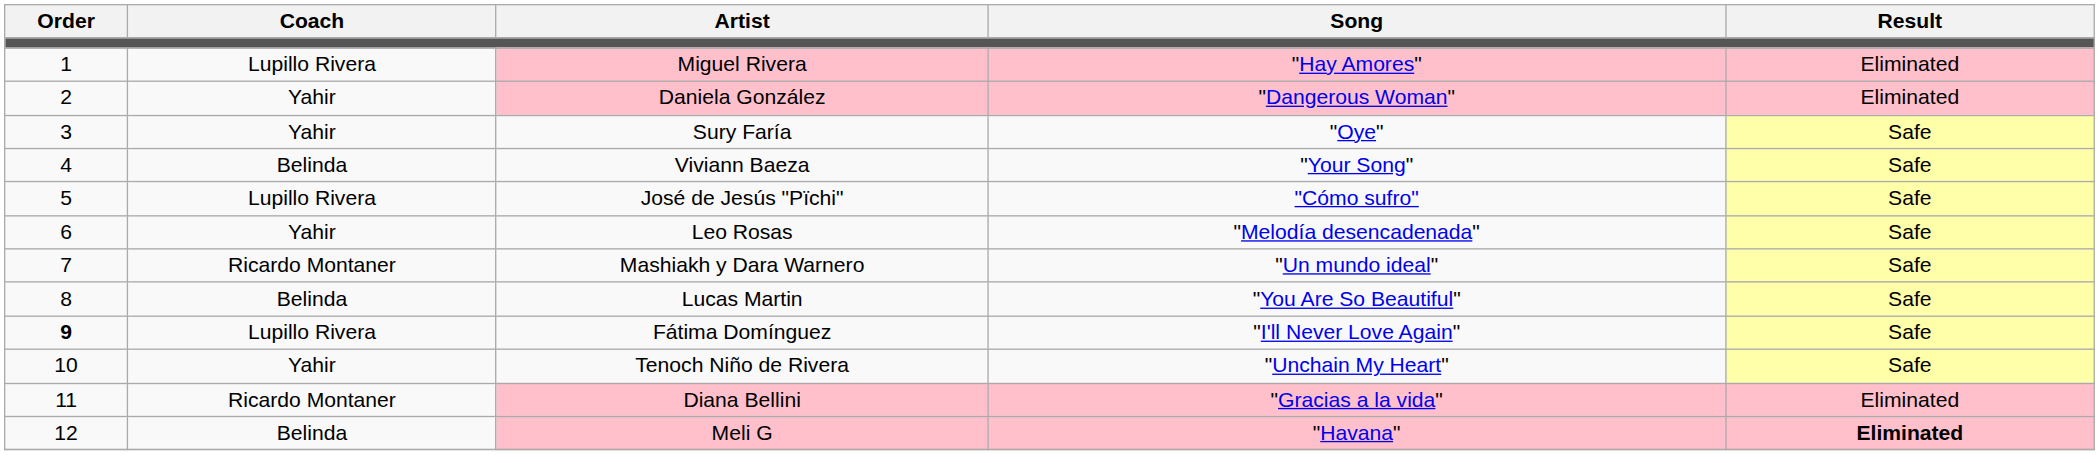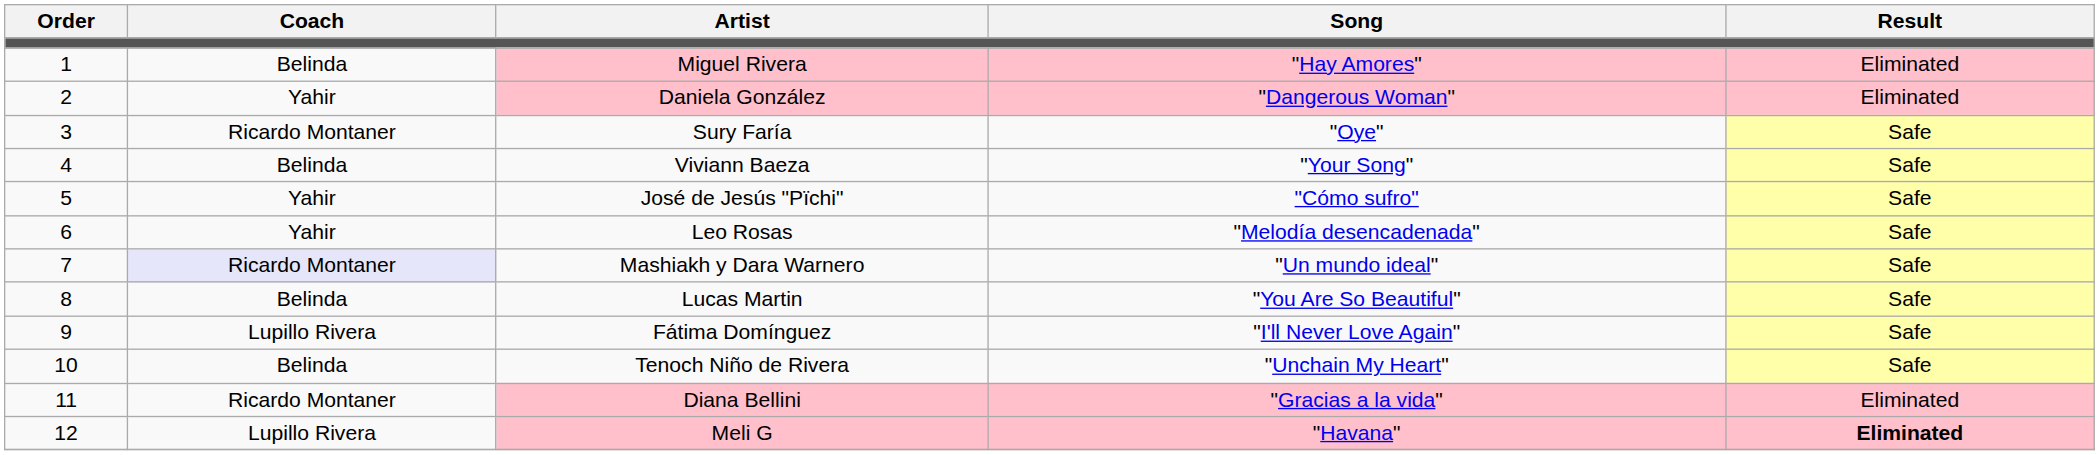Miguel Rivera | Coach: Lupillo Rivera -> Belinda
Sury Faría | Coach: Yahir -> Ricardo Montaner
José de Jesús "Pïchi" | Coach: Lupillo Rivera -> Yahir
Mashiakh y Dara Warnero | Coach: no background -> lavender background
Fátima Domínguez | Order: bold -> normal
Tenoch Niño de Rivera | Coach: Yahir -> Belinda
Meli G | Coach: Belinda -> Lupillo Rivera
